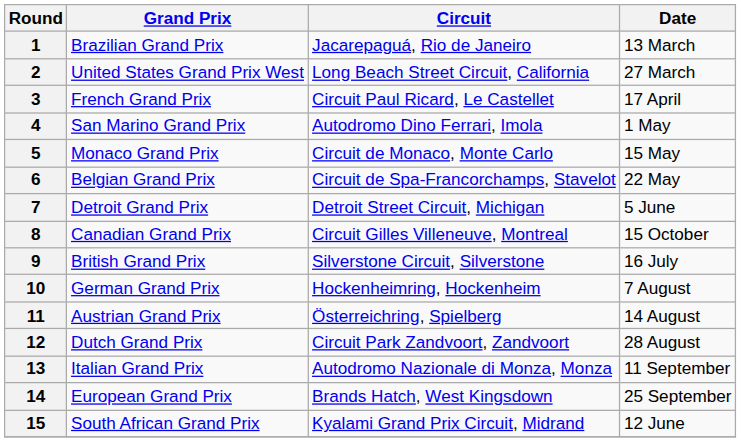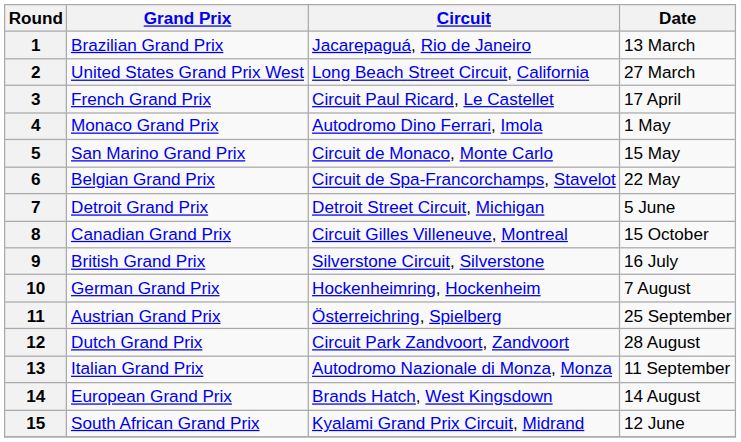4 | Grand Prix: San Marino Grand Prix -> Monaco Grand Prix
5 | Grand Prix: Monaco Grand Prix -> San Marino Grand Prix
11 | Date: 14 August -> 25 September
14 | Date: 25 September -> 14 August
